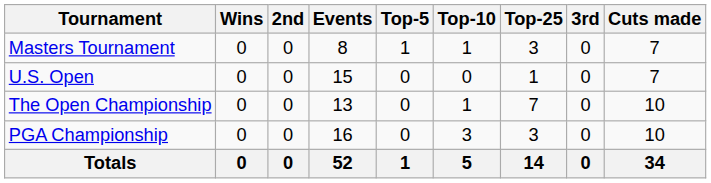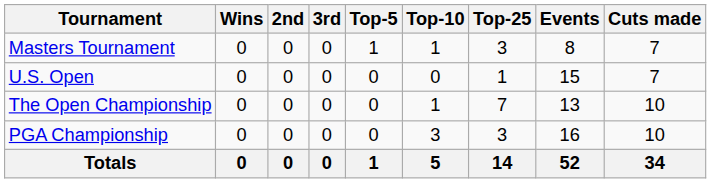columns swapped: 3rd <-> Events
